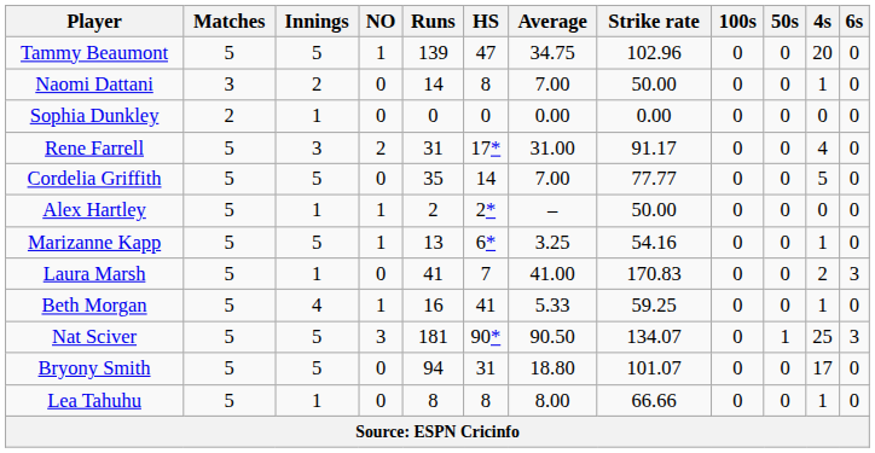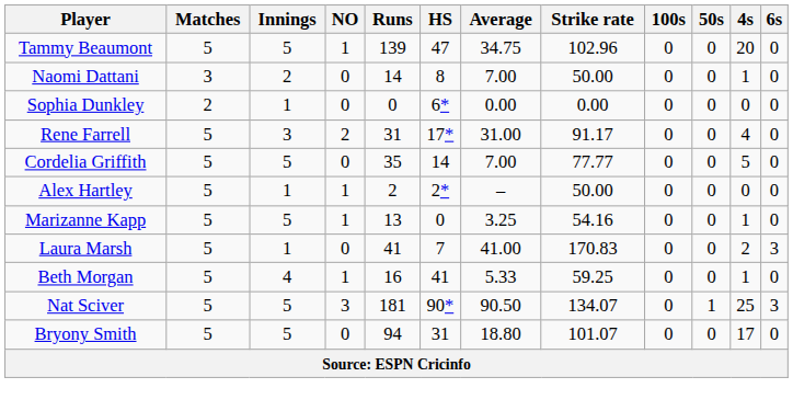Sophia Dunkley | HS: 0 -> 6*
Marizanne Kapp | HS: 6* -> 0
- row: Lea Tahuhu | 5 | 1 | 0 | 8 | 8 | 8.00 | 66.66 | 0 | 0 | 1 | 0
